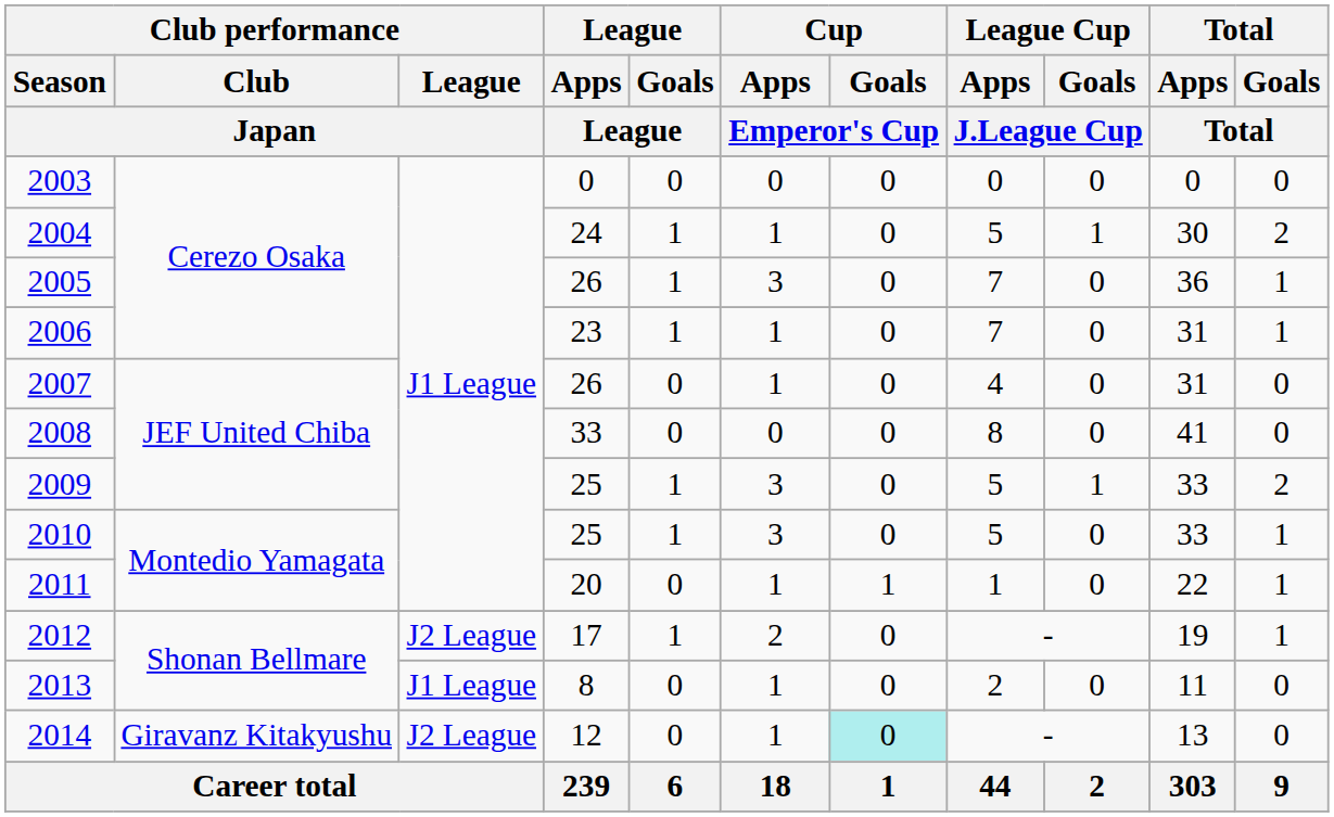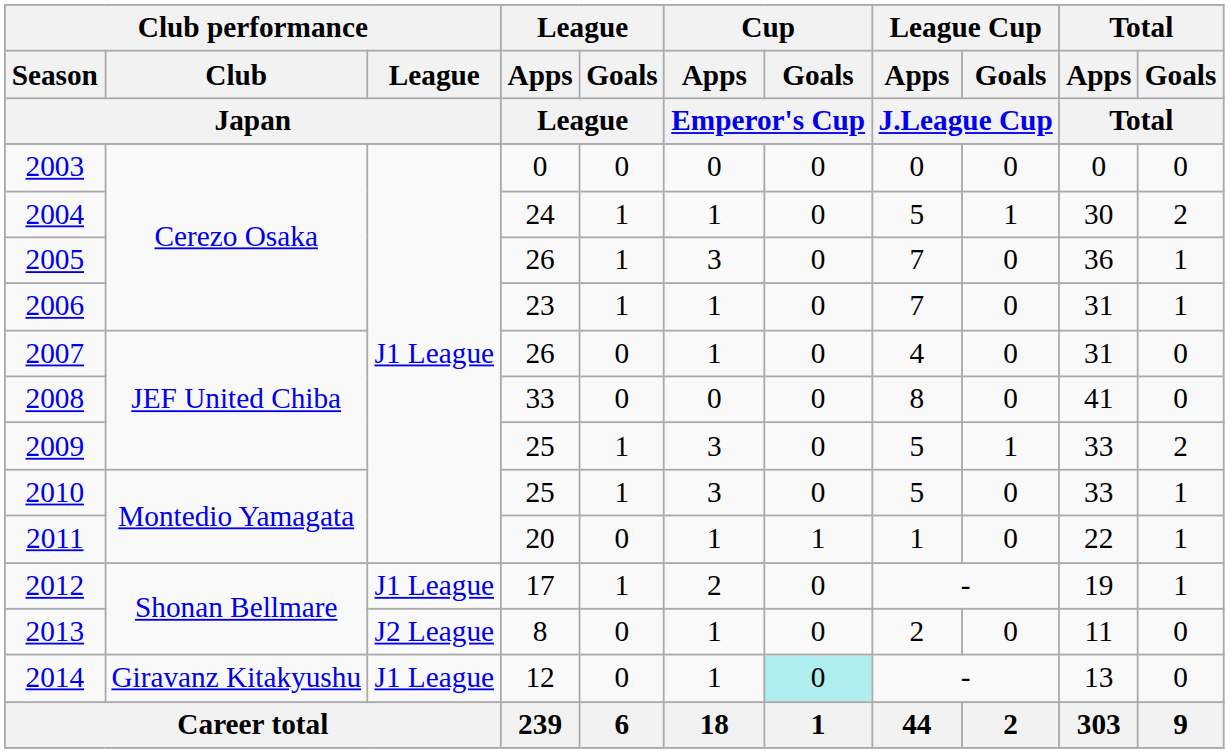2012 | Club performance / League / Japan: J2 League -> J1 League
2013 | Club performance / League / Japan: J1 League -> J2 League
2014 | Club performance / League / Japan: J2 League -> J1 League
